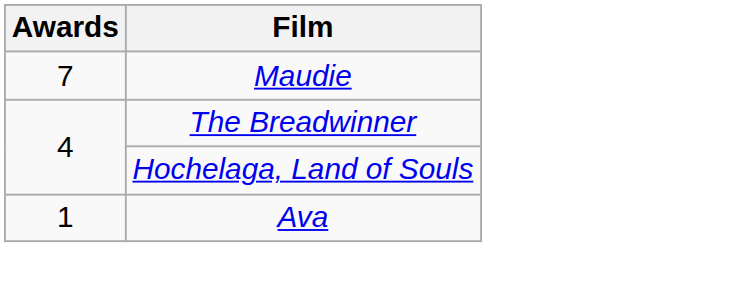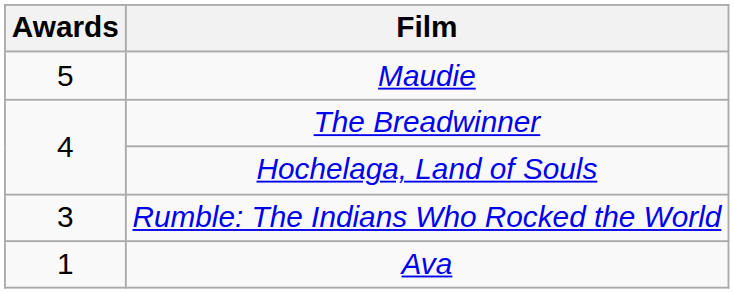Maudie | Awards: 7 -> 5
+ row: 3 | Rumble: The Indians Who Rocked the World
